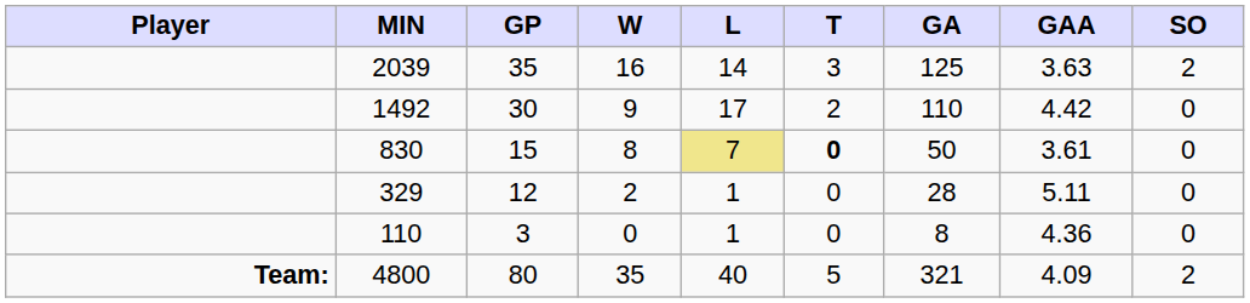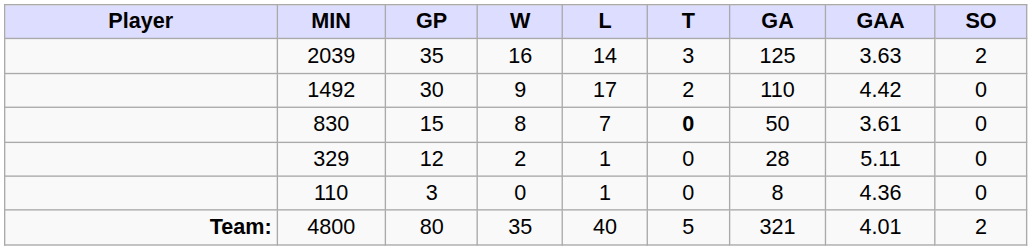830 | L: khaki background -> no background
4800 | GAA: 4.09 -> 4.01
